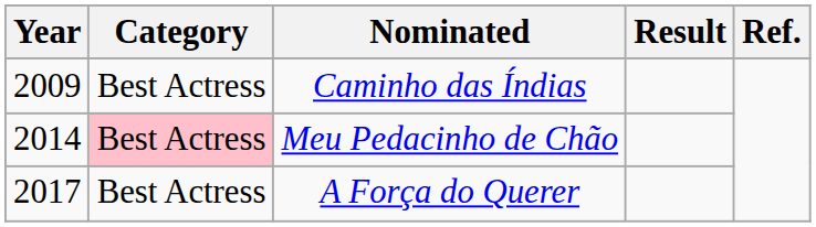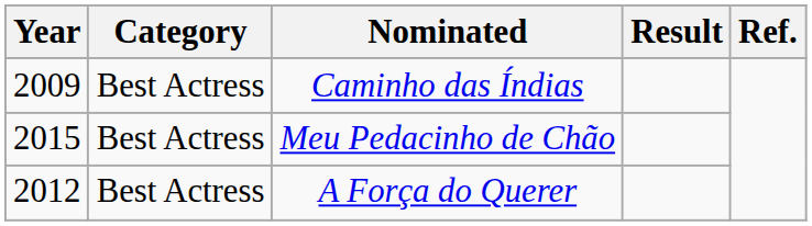Meu Pedacinho de Chão | Year: 2014 -> 2015
Meu Pedacinho de Chão | Category: pink background -> no background
A Força do Querer | Year: 2017 -> 2012
